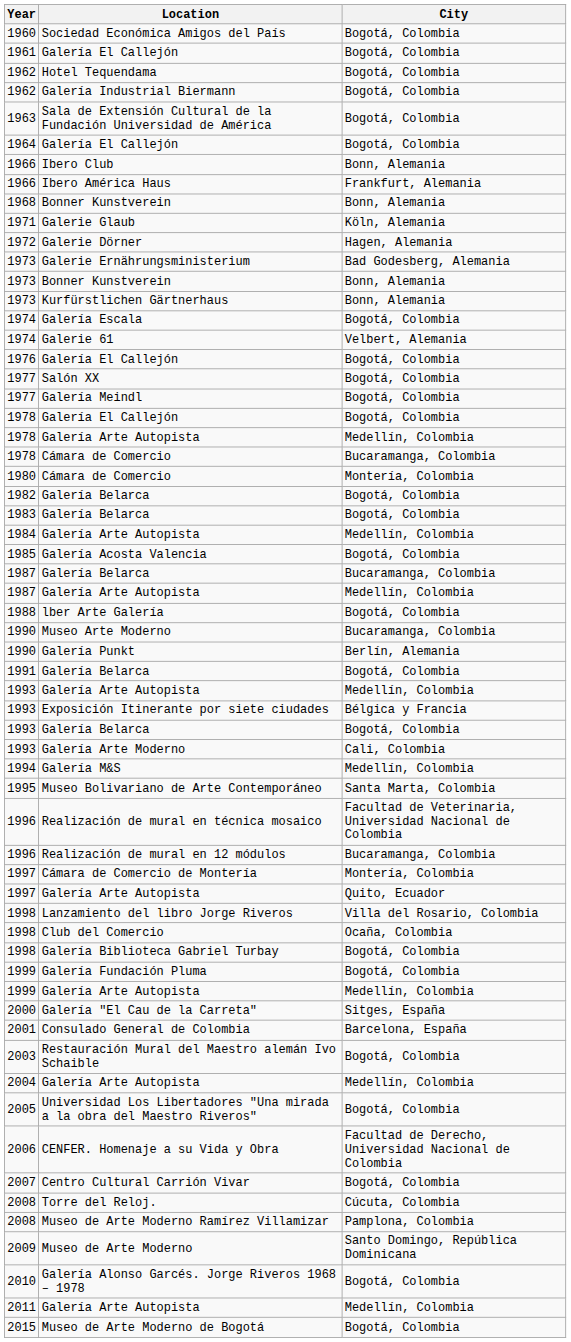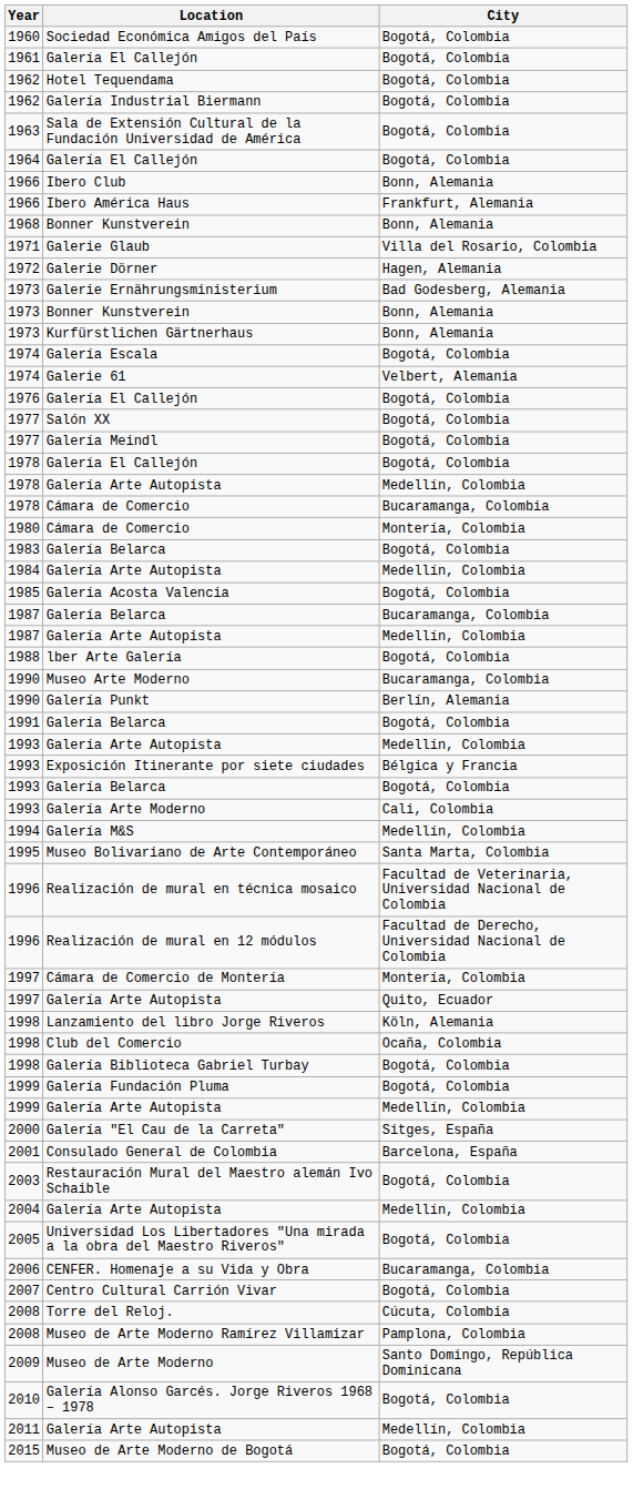Galerie Glaub | City: Köln, Alemania -> Villa del Rosario, Colombia
- row: 1982 | Galería Belarca | Bogotá, Colombia
Realización de mural en 12 módulos | City: Bucaramanga, Colombia -> Facultad de Derecho, Universidad Nacional de Colombia
Lanzamiento del libro Jorge Riveros | City: Villa del Rosario, Colombia -> Köln, Alemania
CENFER. Homenaje a su Vida y Obra | City: Facultad de Derecho, Universidad Nacional de Colombia -> Bucaramanga, Colombia
